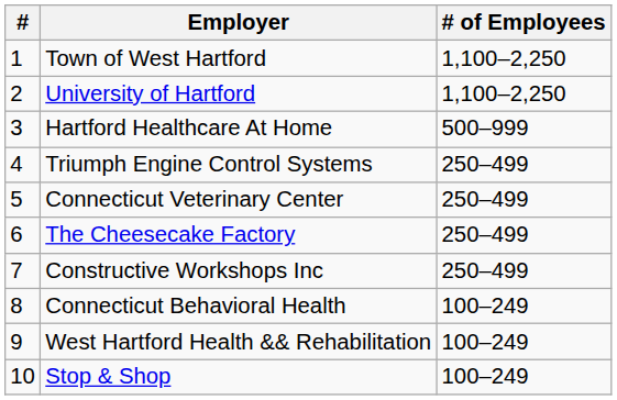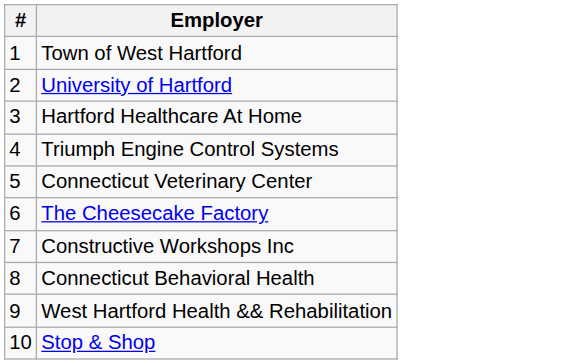- column: # of Employees | 1,100–2,250 | 1,100–2,250 | 500–999 | 250–499 | 250–499 | 250–499 | 250–499 | 100–249 | 100–249 | 100–249
